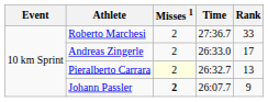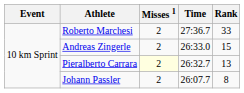Andreas Zingerle | Rank: 17 -> 15
Johann Passler | Misses 1: bold -> normal
Johann Passler | Rank: 9 -> 8
